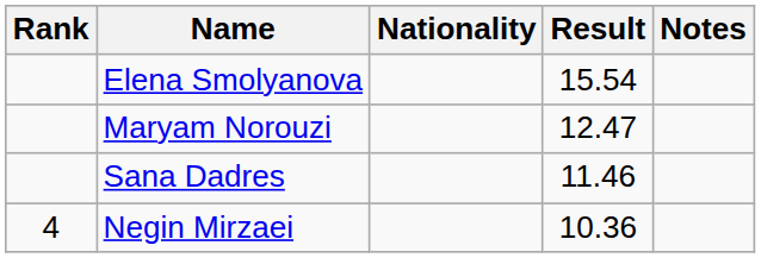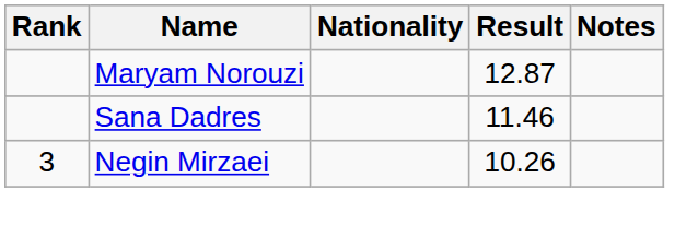- row: Elena Smolyanova | 15.54
Maryam Norouzi | Result: 12.47 -> 12.87
Negin Mirzaei | Rank: 4 -> 3
Negin Mirzaei | Result: 10.36 -> 10.26
